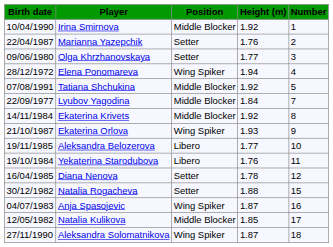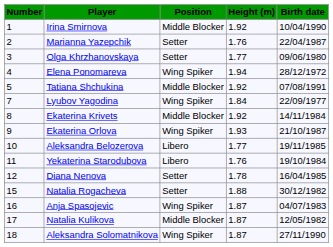columns swapped: Number <-> Birth date
Lyubov Yagodina | Position: Middle Blocker -> Wing Spiker
Natalia Kulikova | Height (m): 1.85 -> 1.87
